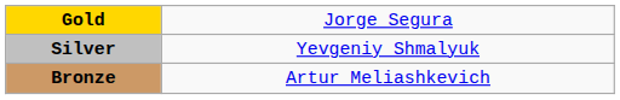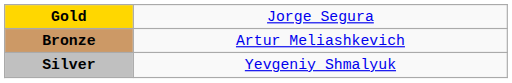rows swapped: Silver <-> Bronze
